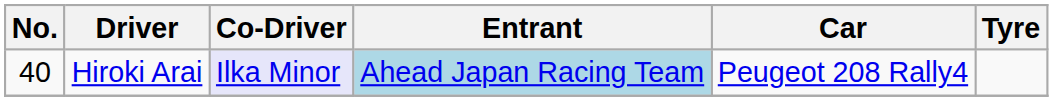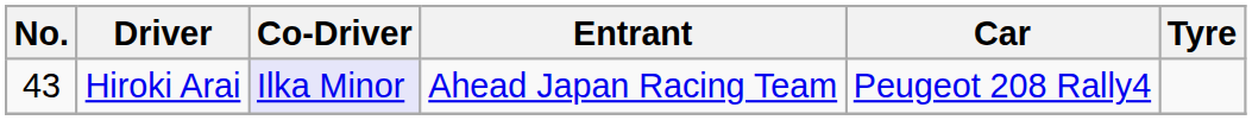Hiroki Arai | No.: 40 -> 43
Hiroki Arai | Entrant: lightblue background -> no background
